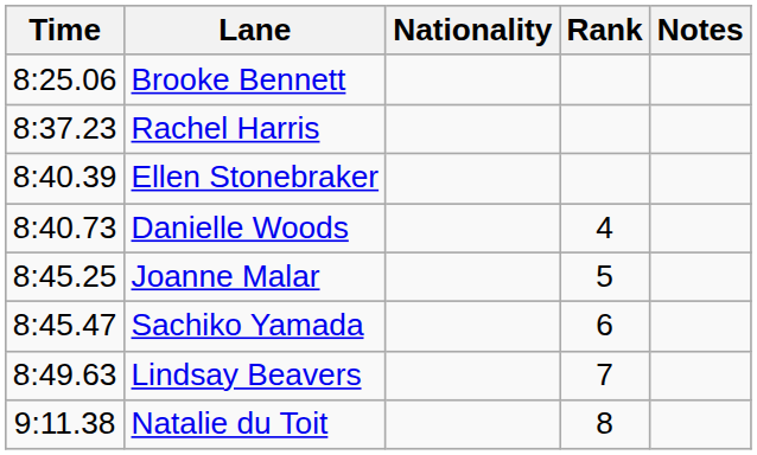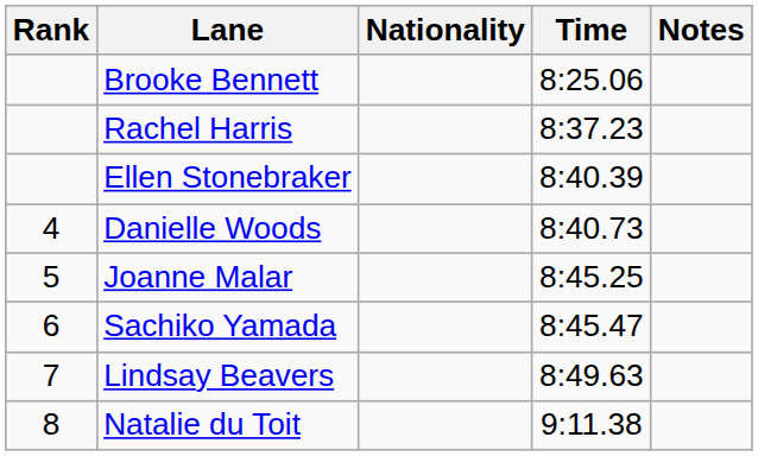columns swapped: Rank <-> Time
